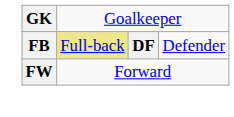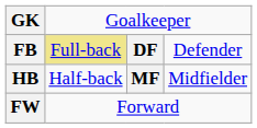+ row: HB | Half-back | MF | Midfielder
